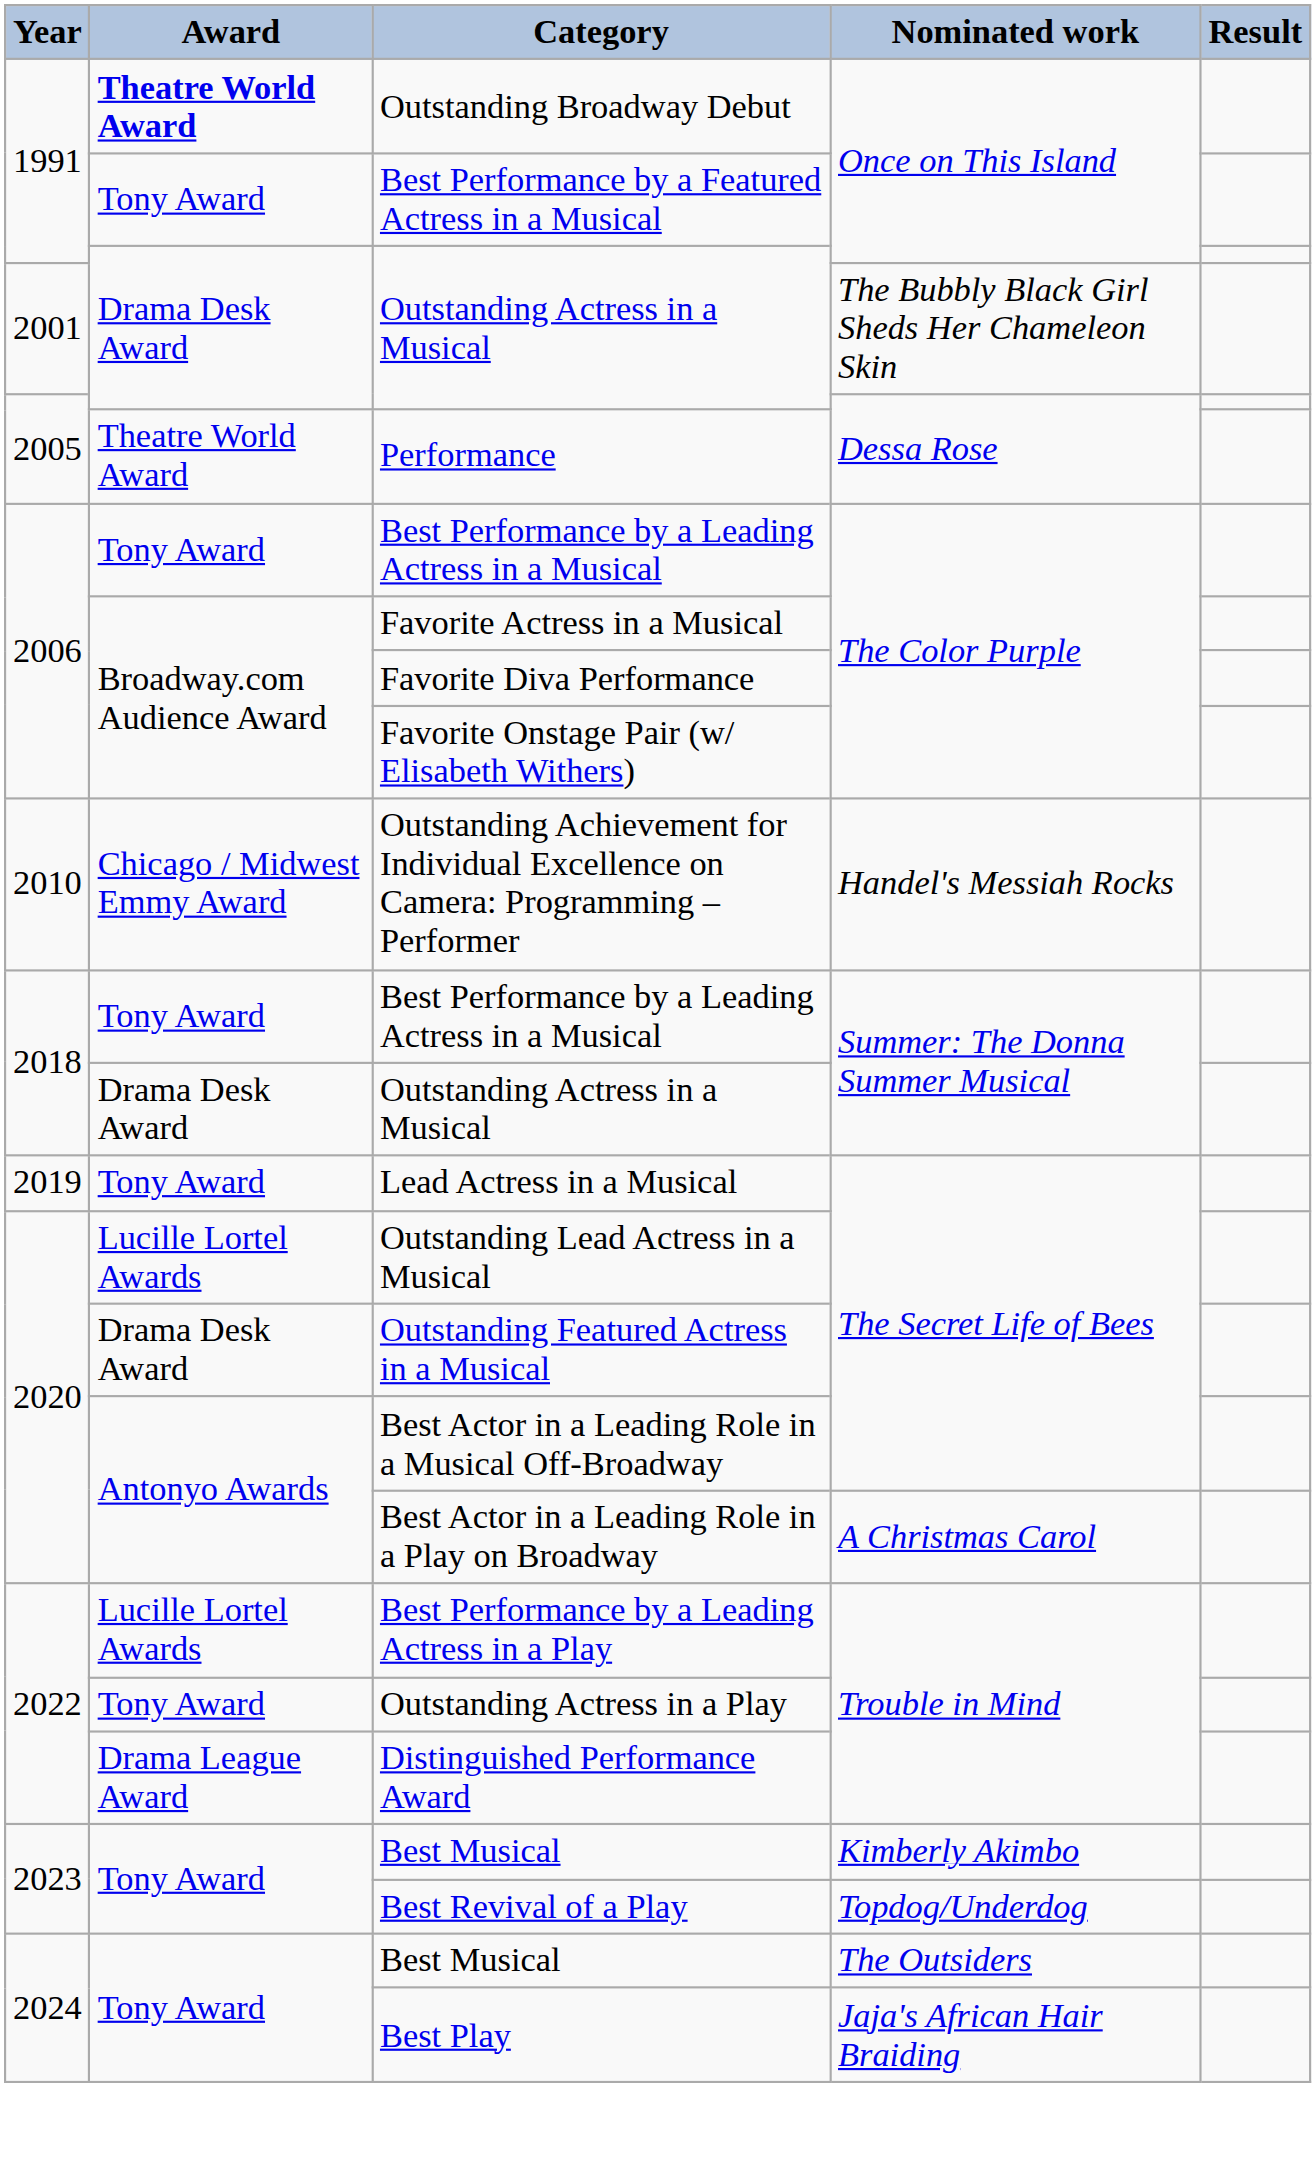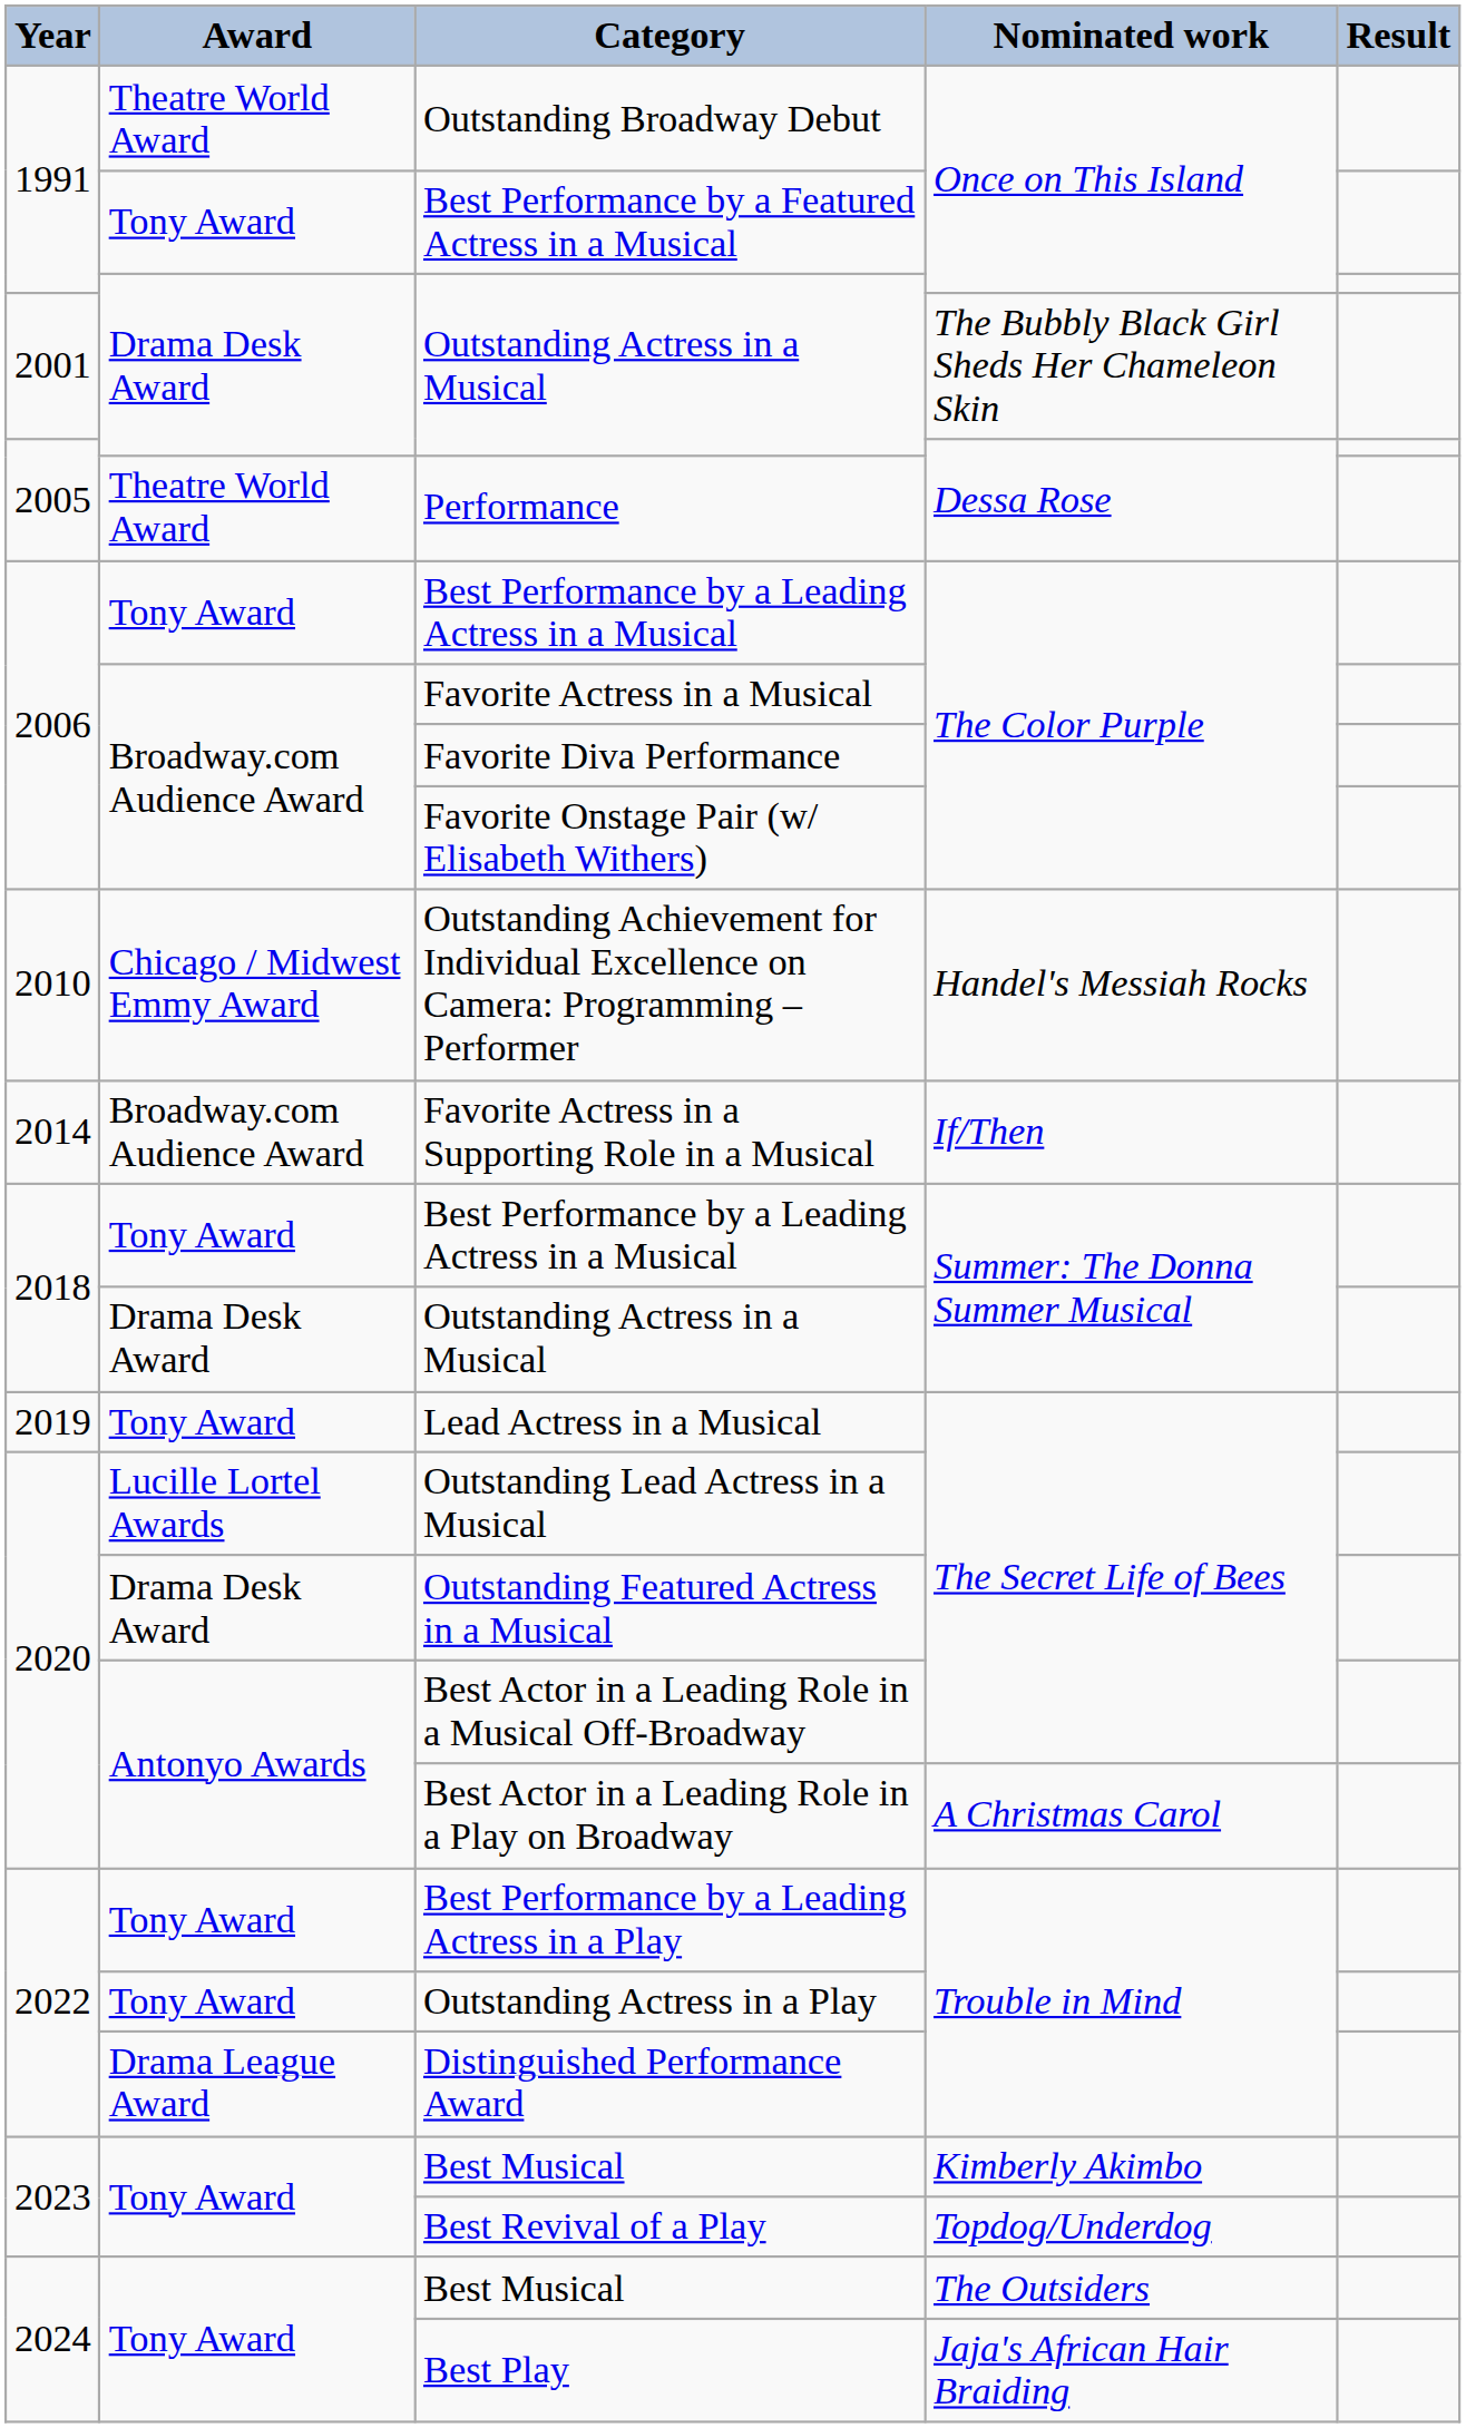Outstanding Broadway Debut | Award: bold -> normal
+ row: 2014 | Broadway.com Audience Award | Favorite Actress in a Supporting Role in a Musical | If/Then
Best Performance by a Leading Actress in a Play | Award: Lucille Lortel Awards -> Tony Award
